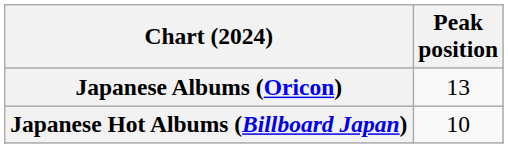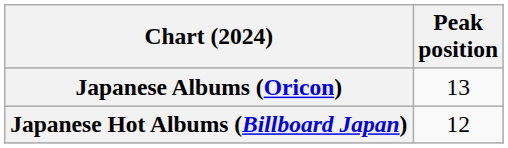Japanese Hot Albums (Billboard Japan) | Peak position: 10 -> 12
